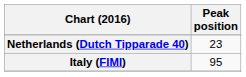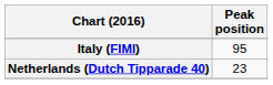rows swapped: Italy (FIMI) <-> Netherlands (Dutch Tipparade 40)
